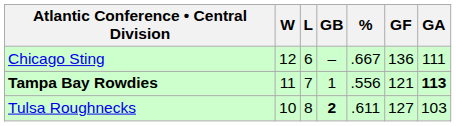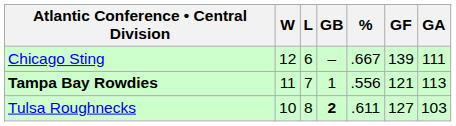Chicago Sting | GF: 136 -> 139
Tampa Bay Rowdies | GA: bold -> normal
